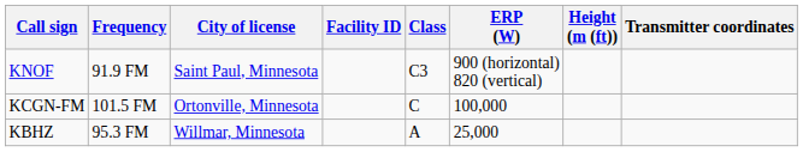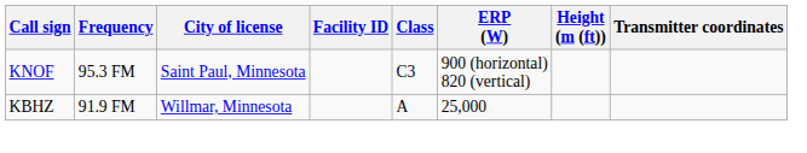KNOF | Frequency: 91.9 FM -> 95.3 FM
- row: KCGN-FM | 101.5 FM | Ortonville, Minnesota | C | 100,000
KBHZ | Frequency: 95.3 FM -> 91.9 FM
